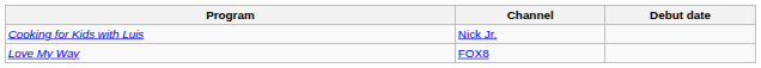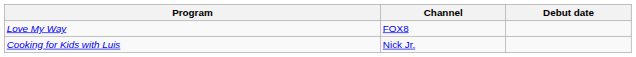rows swapped: Cooking for Kids with Luis <-> Love My Way
